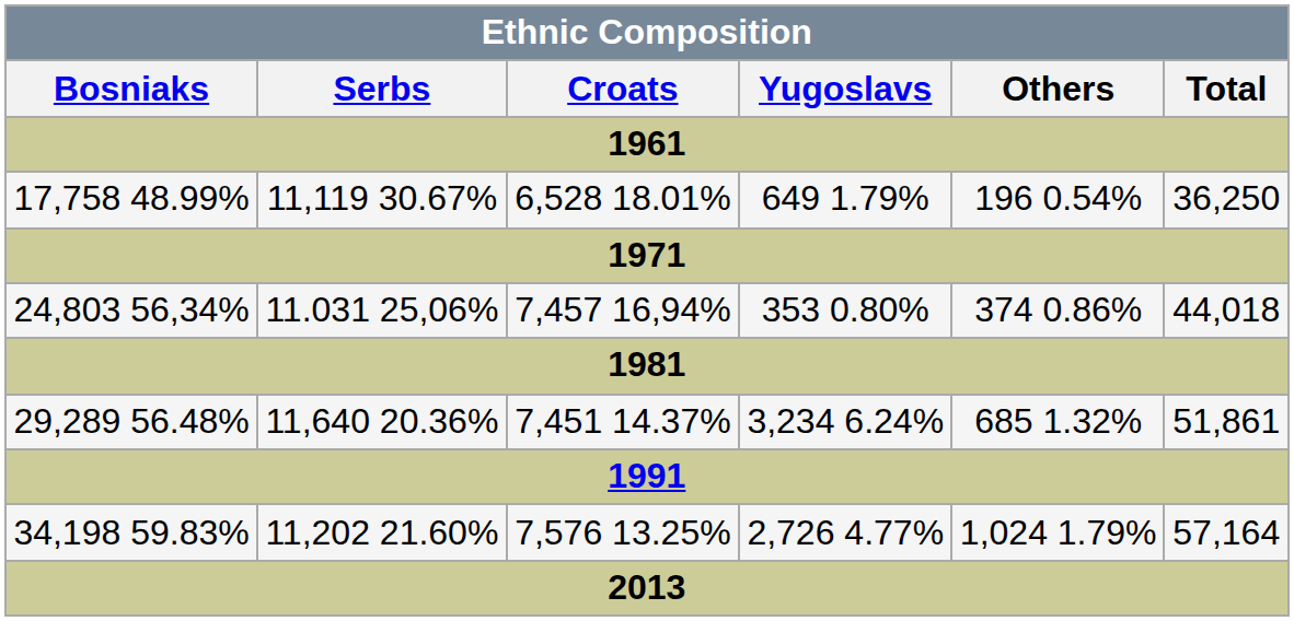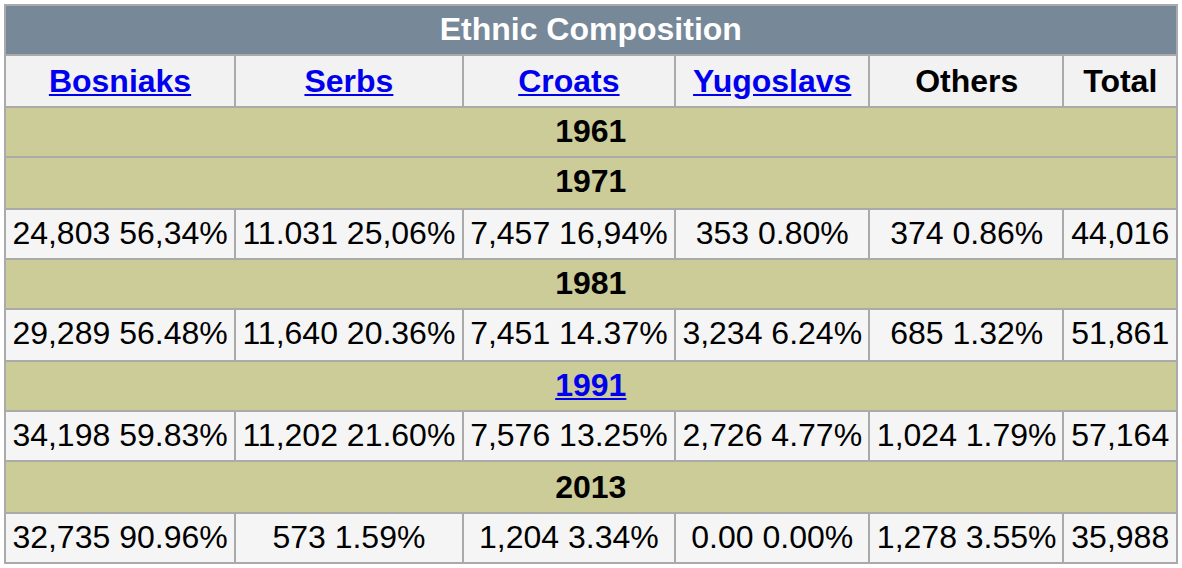- row: 17,758 48.99% | 11,119 30.67% | 6,528 18.01% | 649 1.79% | 196 0.54% | 36,250
24,803 56,34% | column 6: 44,018 -> 44,016
+ row: 32,735 90.96% | 573 1.59% | 1,204 3.34% | 0.00 0.00% | 1,278 3.55% | 35,988
